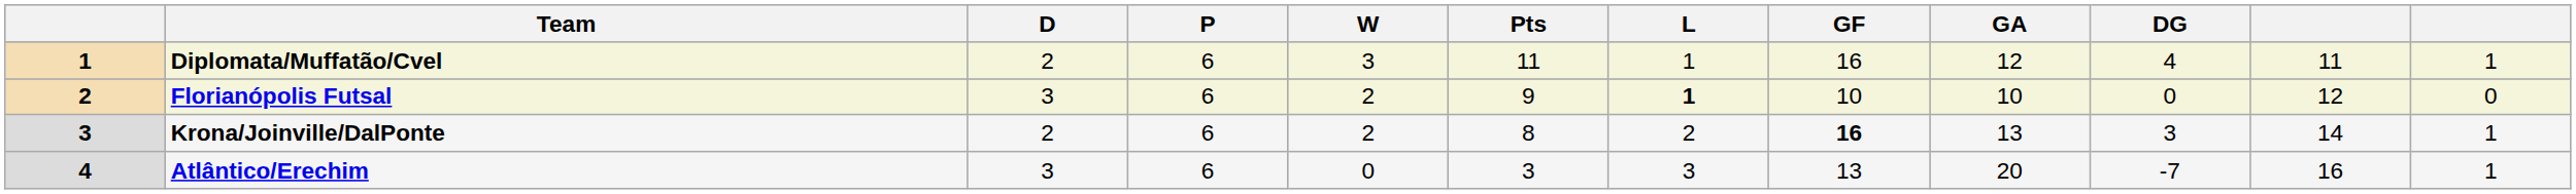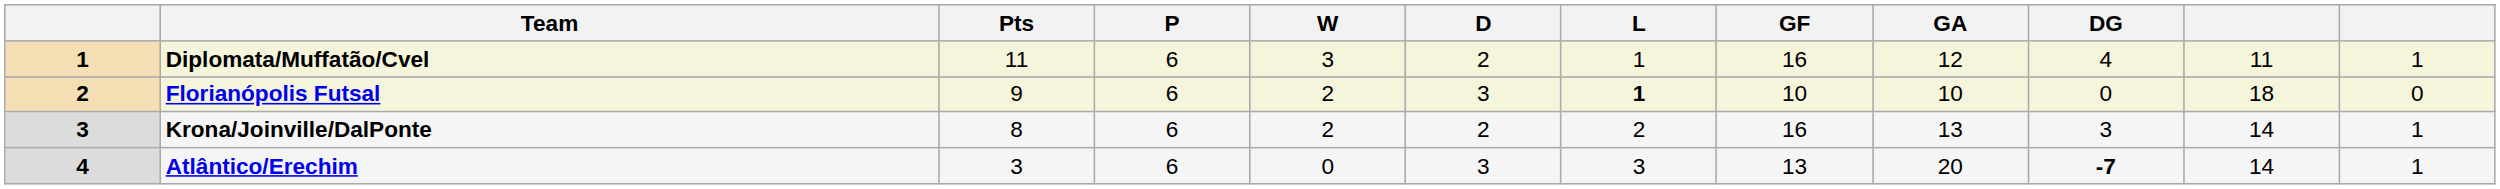columns swapped: Pts <-> D
Florianópolis Futsal | column 11: 12 -> 18
Krona/Joinville/DalPonte | GF: bold -> normal
Atlântico/Erechim | DG: normal -> bold
Atlântico/Erechim | column 11: 16 -> 14
